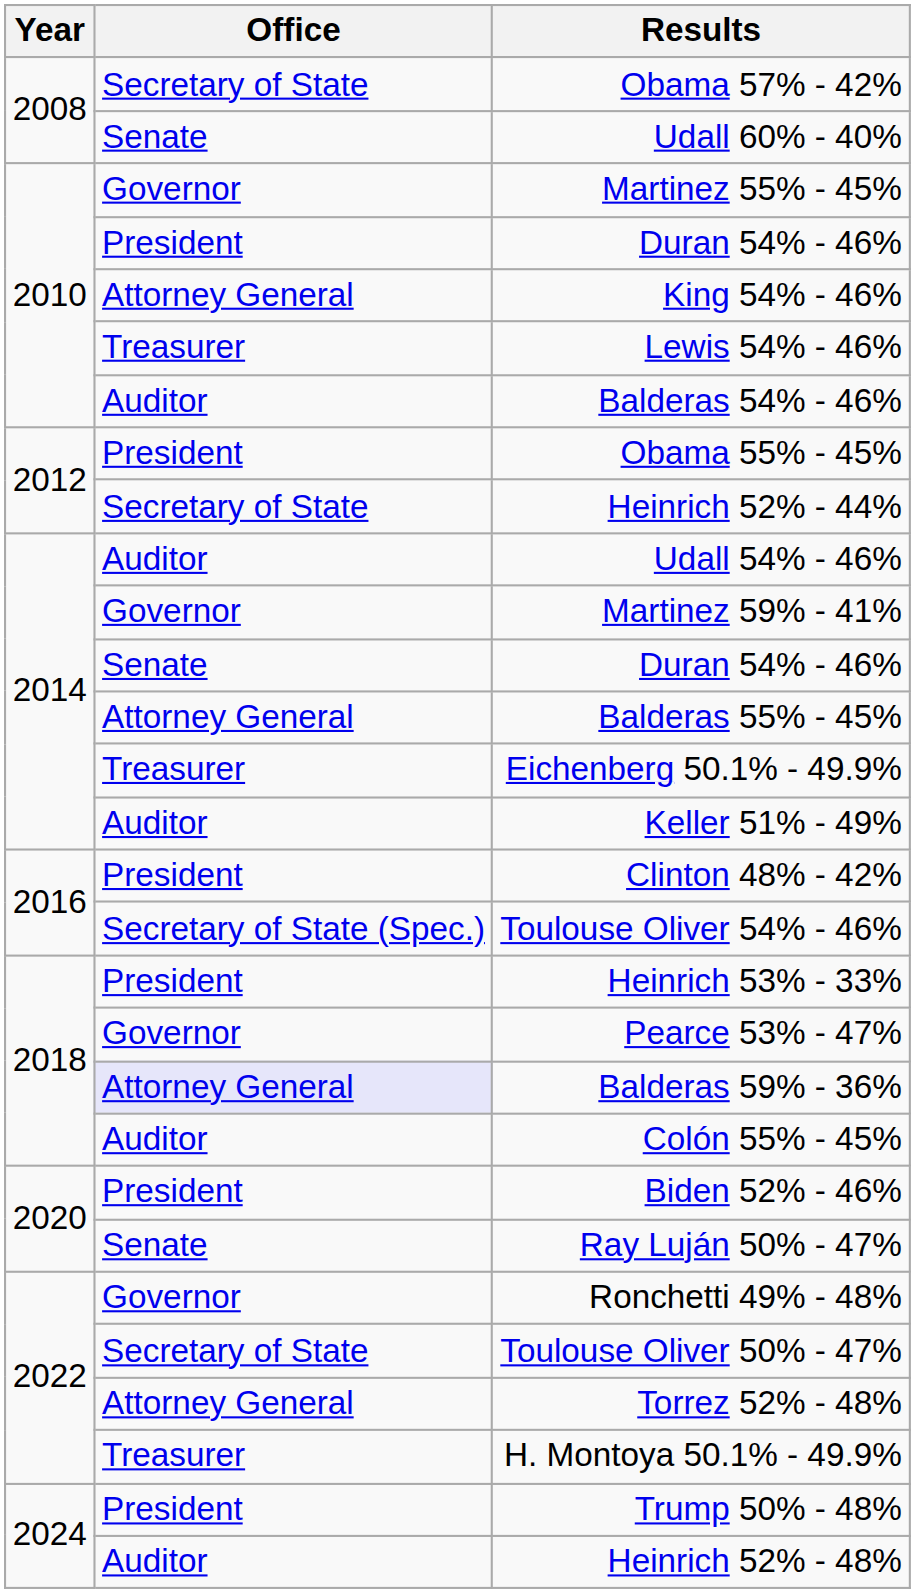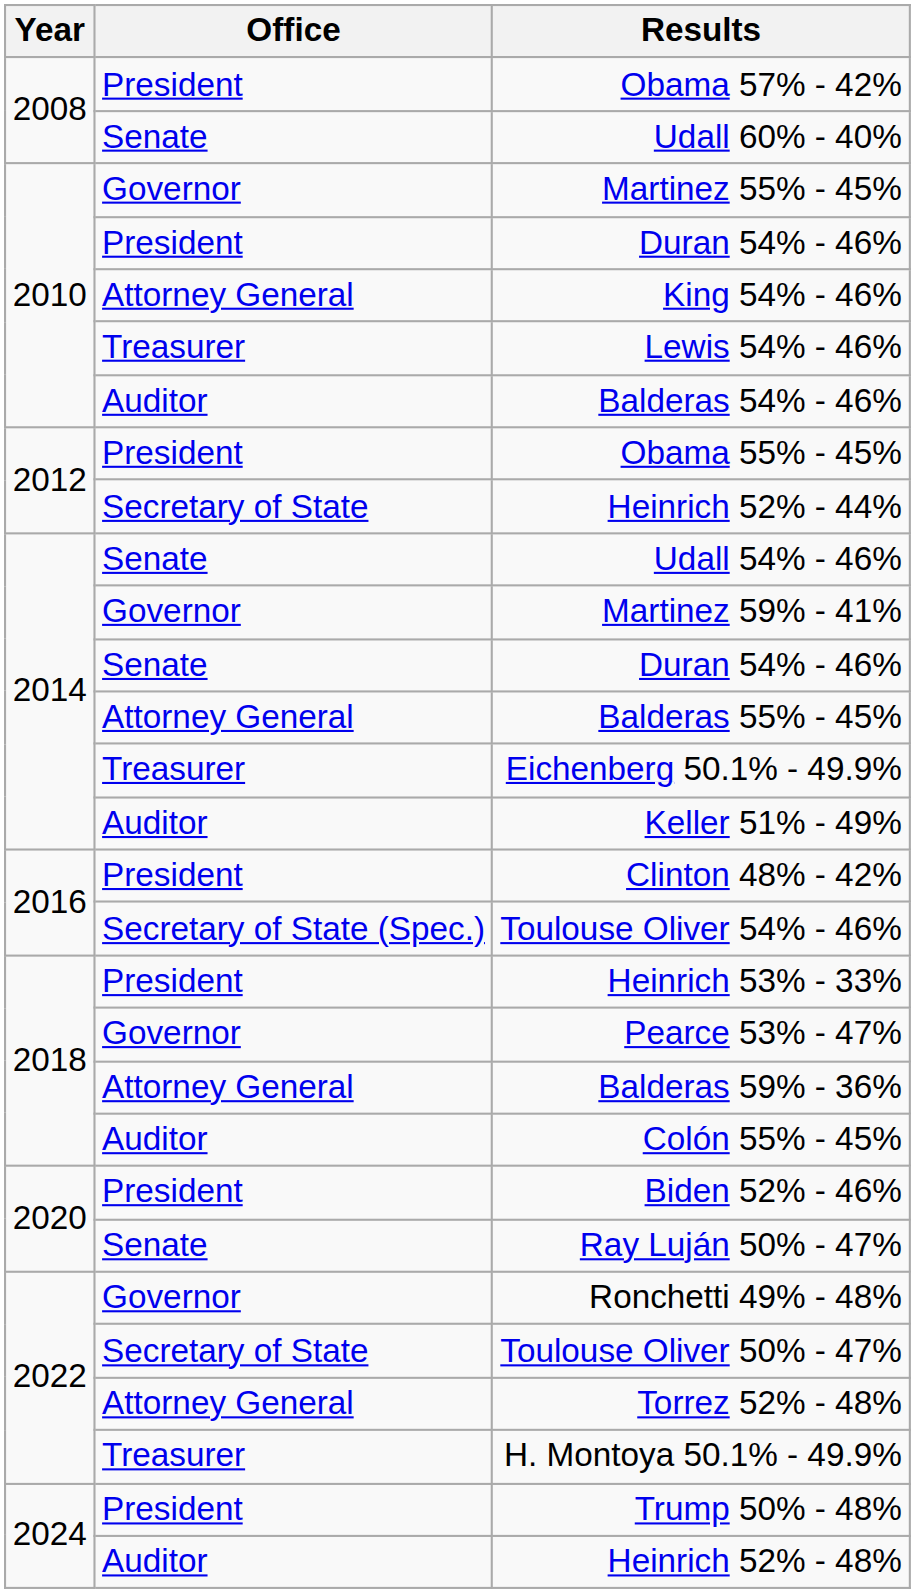Obama 57% - 42% | Office: Secretary of State -> President
Udall 54% - 46% | Office: Auditor -> Senate
Balderas 59% - 36% | Office: lavender background -> no background
